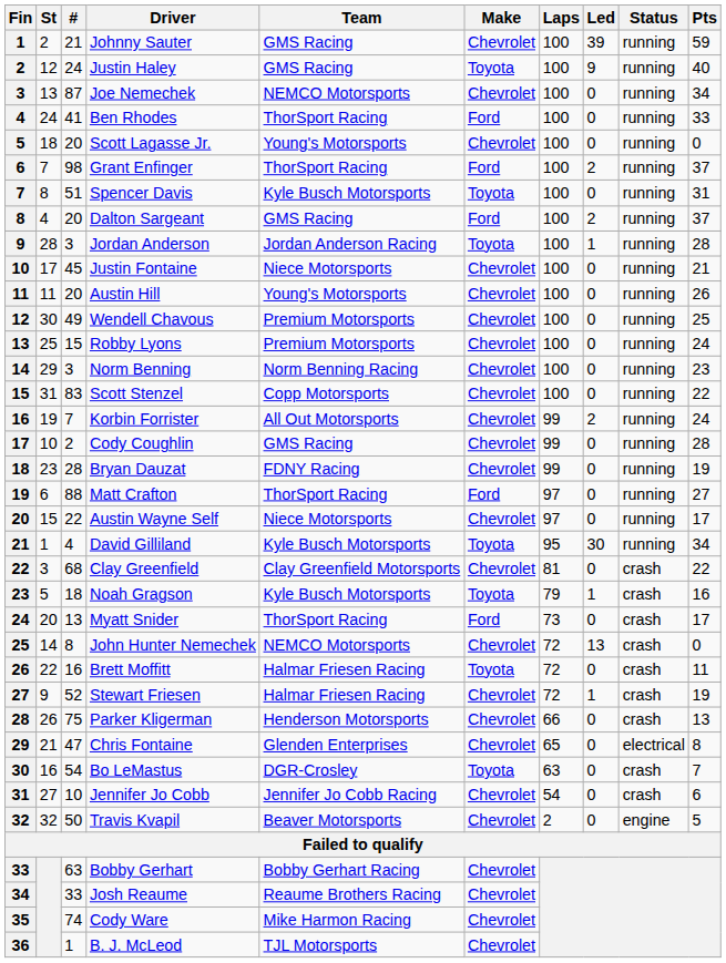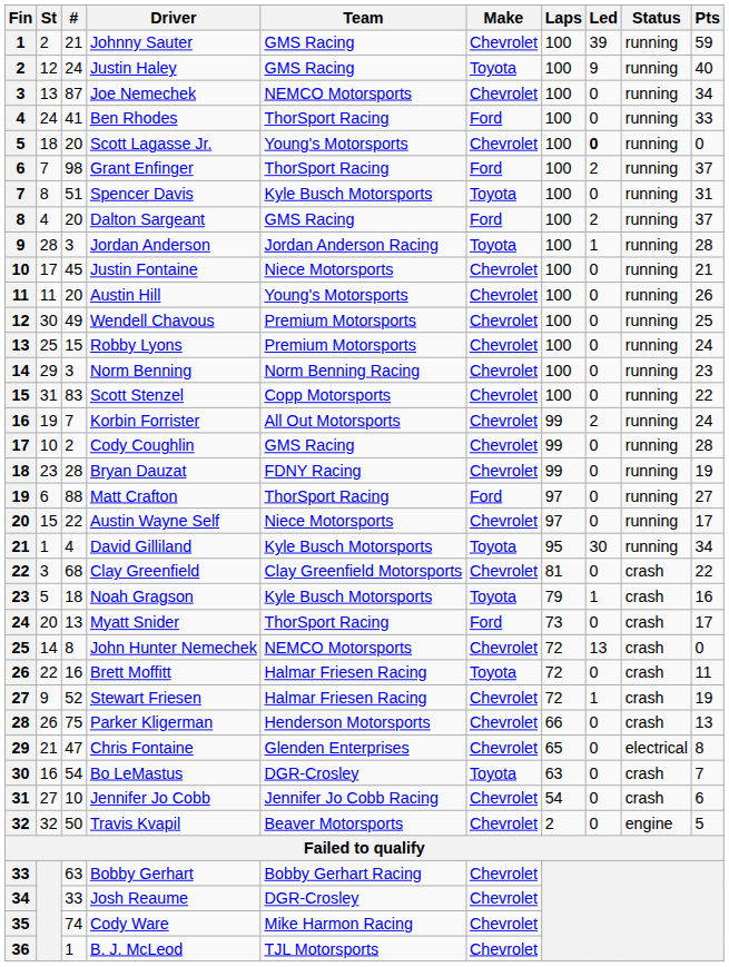Scott Lagasse Jr. | Led: normal -> bold
Josh Reaume | Team: Reaume Brothers Racing -> DGR-Crosley
